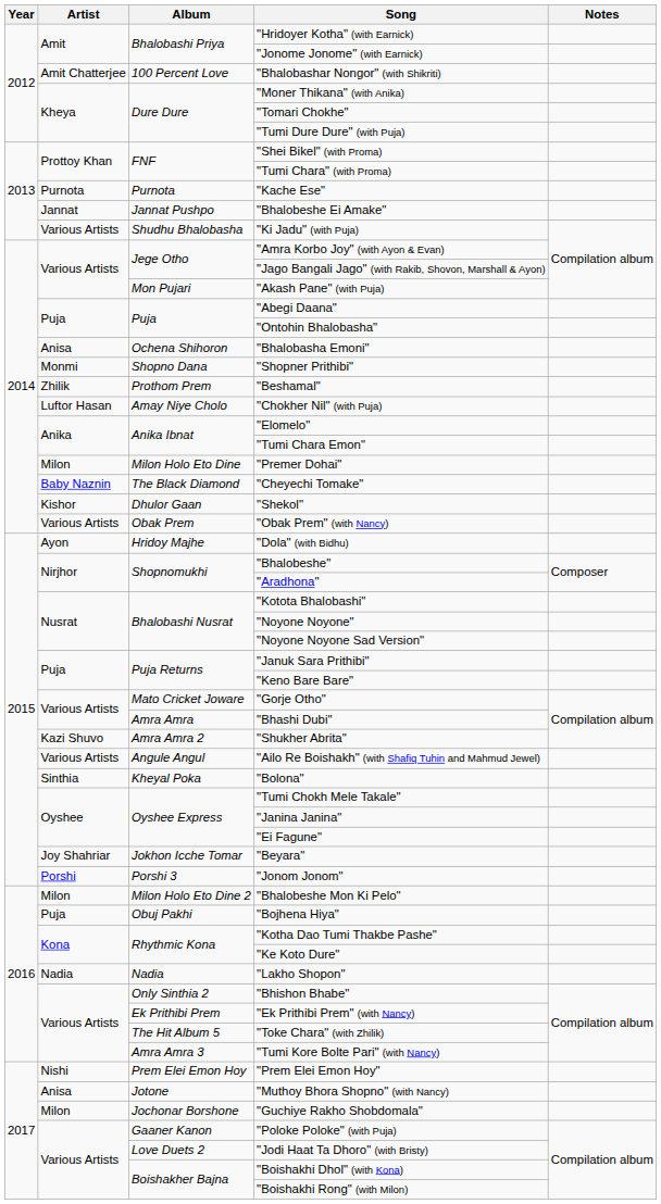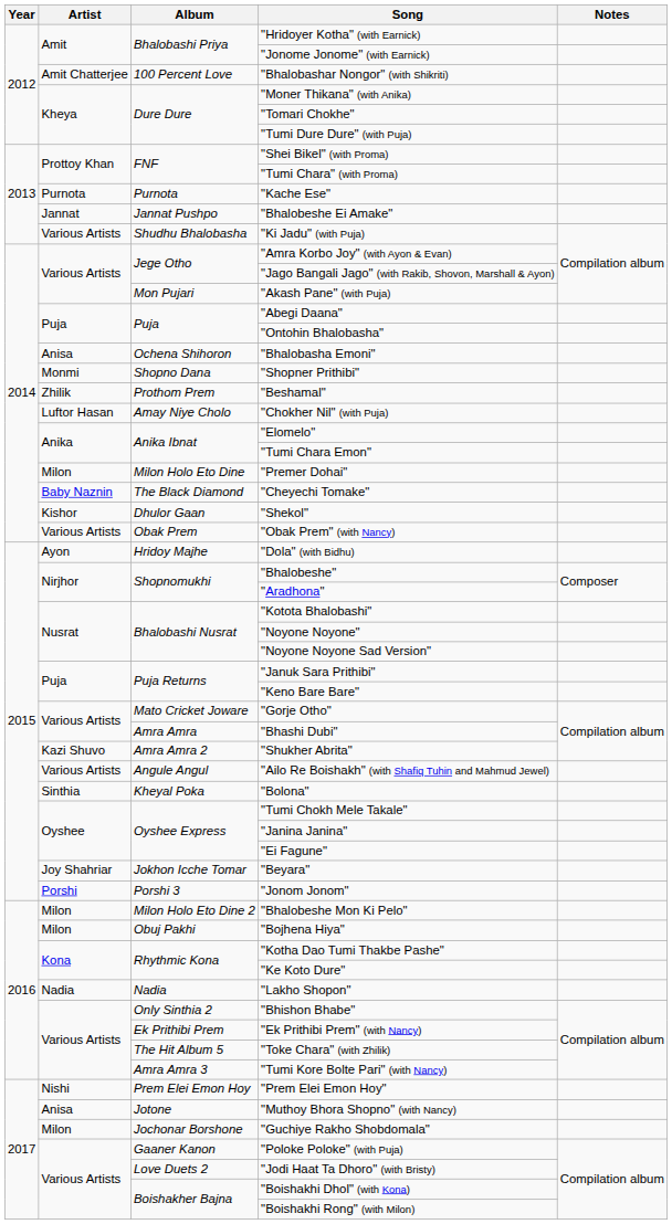"Bojhena Hiya" | Artist: Puja -> Milon
